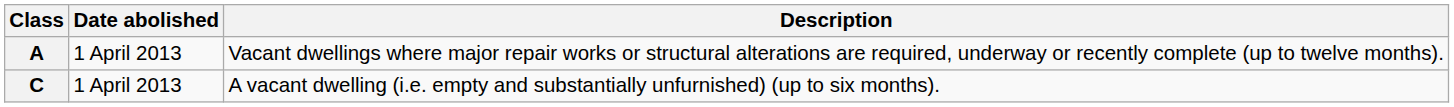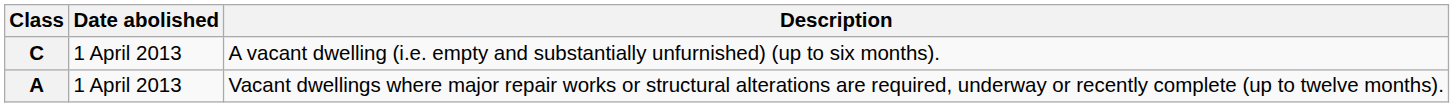rows swapped: A <-> C
